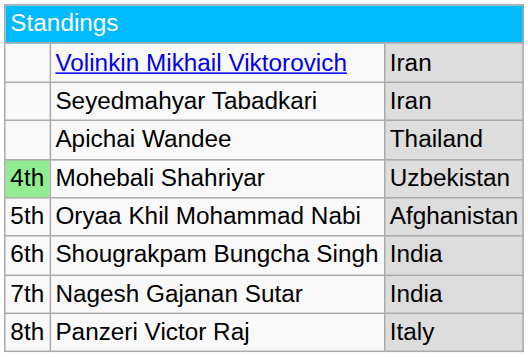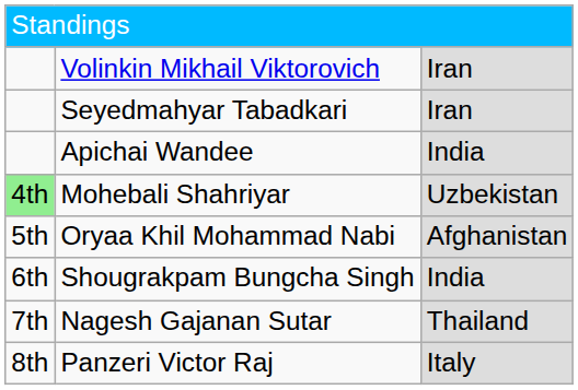Apichai Wandee | column 3: Thailand -> India
Nagesh Gajanan Sutar | column 3: India -> Thailand
